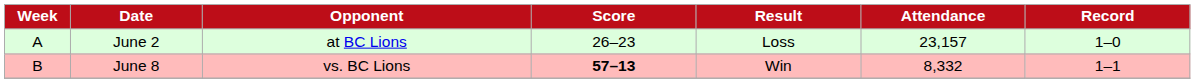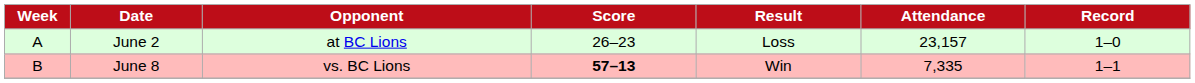June 8 | Attendance: 8,332 -> 7,335
